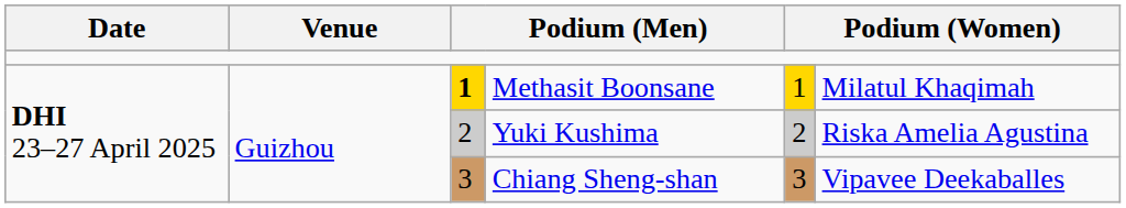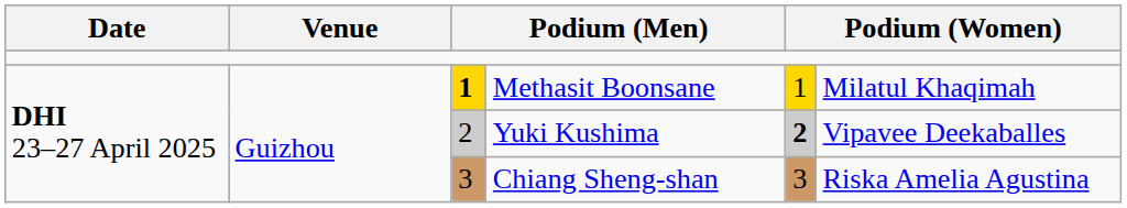Yuki Kushima | column 5: normal -> bold
Yuki Kushima | column 6: Riska Amelia Agustina -> Vipavee Deekaballes
Chiang Sheng-shan | column 6: Vipavee Deekaballes -> Riska Amelia Agustina
